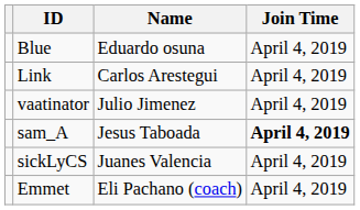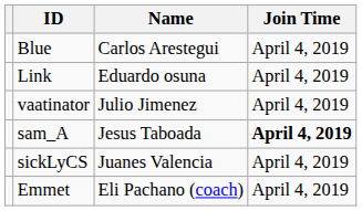Blue | Name: Eduardo osuna -> Carlos Arestegui
Link | Name: Carlos Arestegui -> Eduardo osuna
